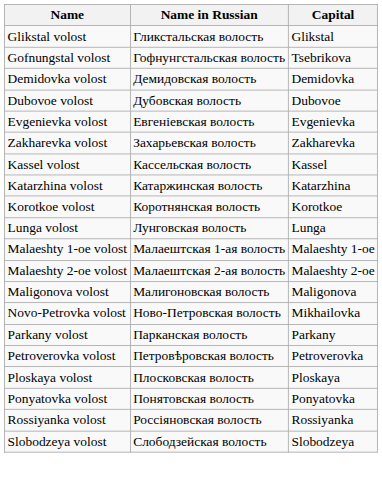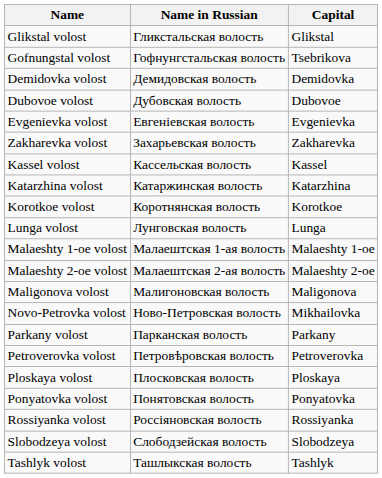+ row: Tashlyk volost | Ташлыкская волость | Tashlyk
